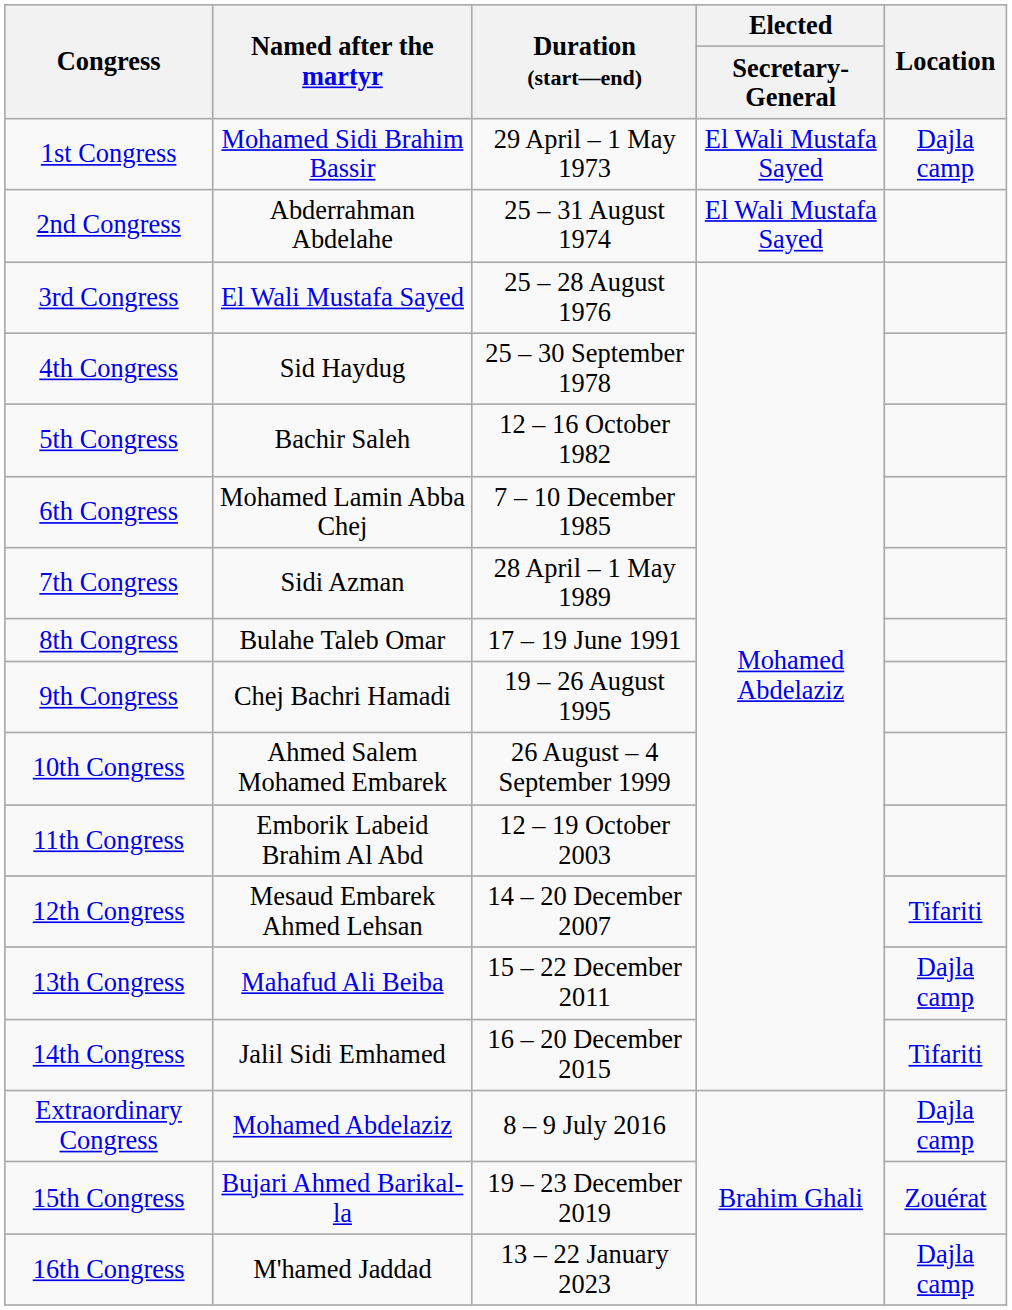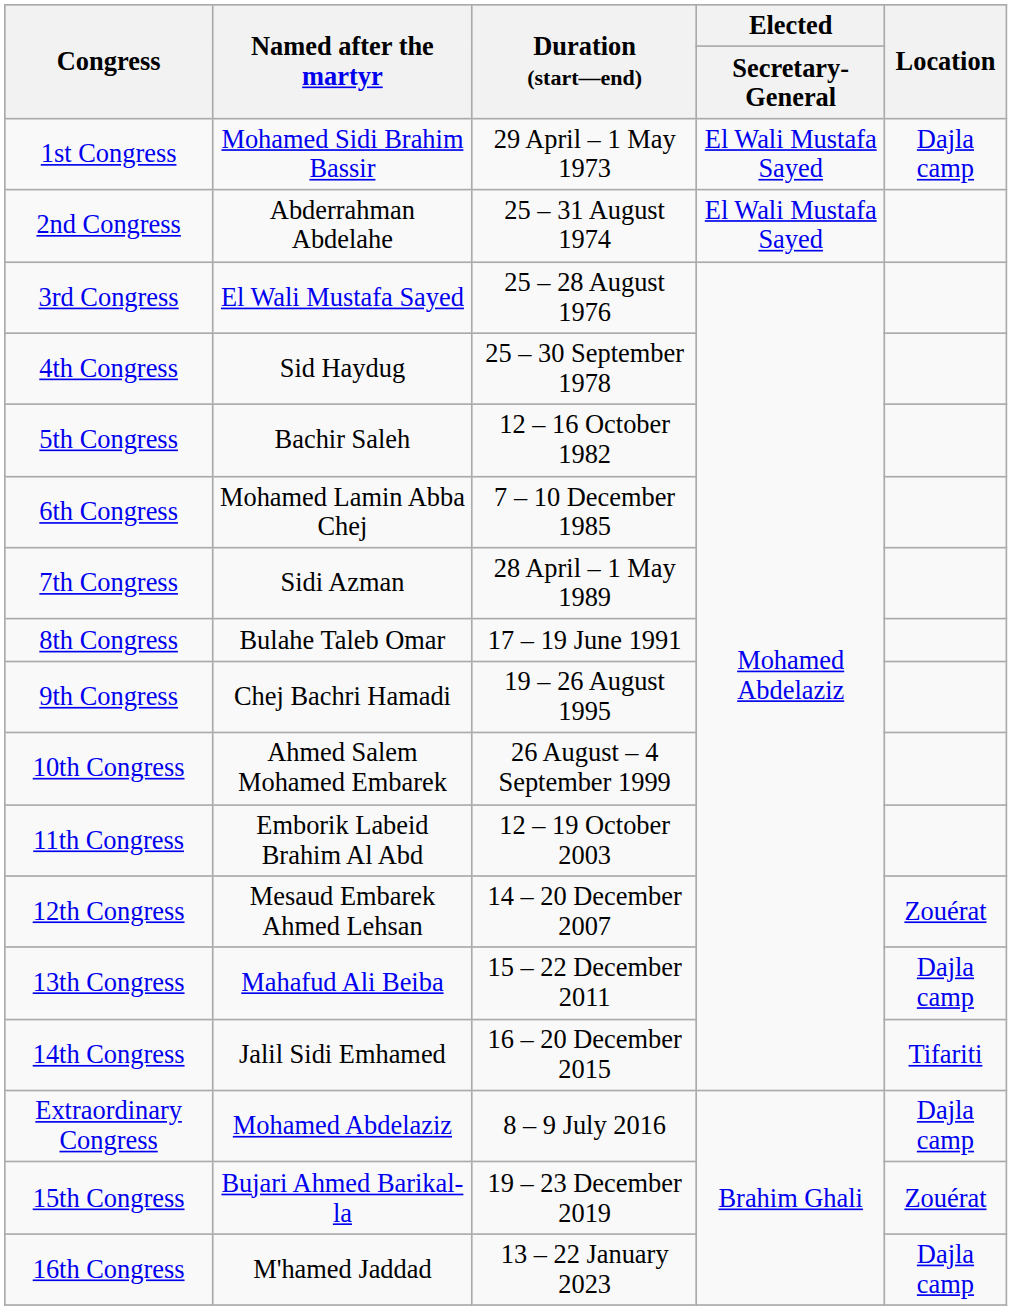12th Congress | Location: Tifariti -> Zouérat
